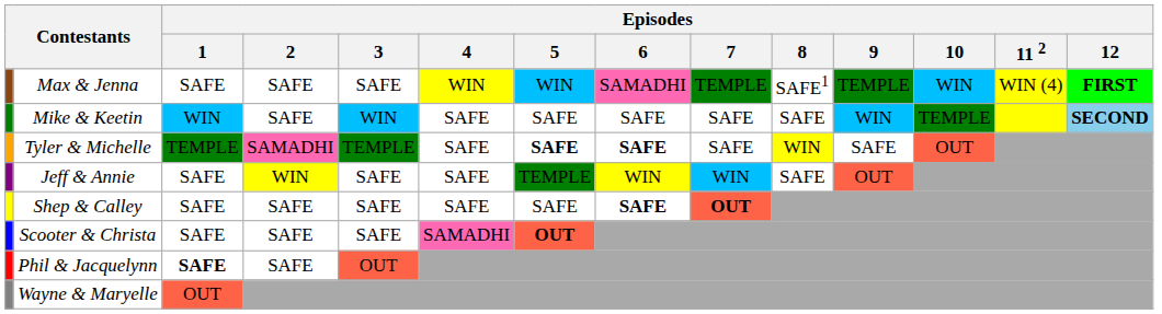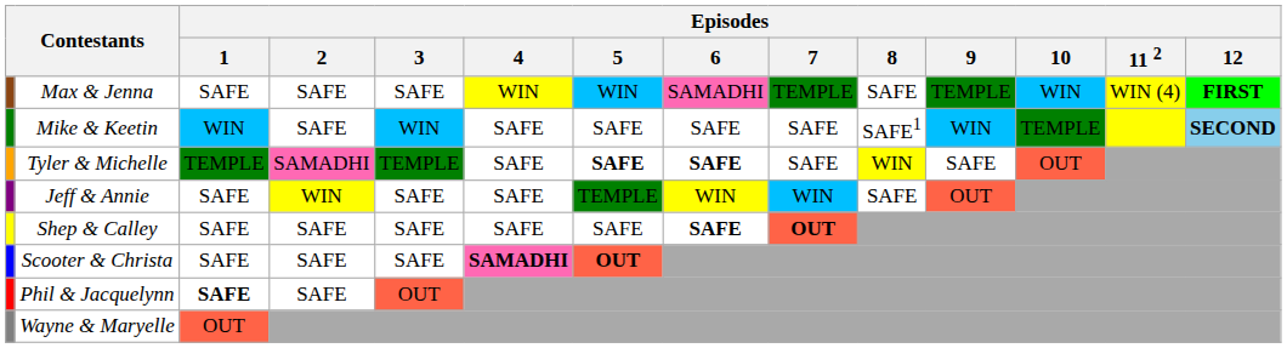Max & Jenna | Episodes / 8: SAFE1 -> SAFE
Mike & Keetin | Episodes / 8: SAFE -> SAFE1
Scooter & Christa | Episodes / 4: normal -> bold
